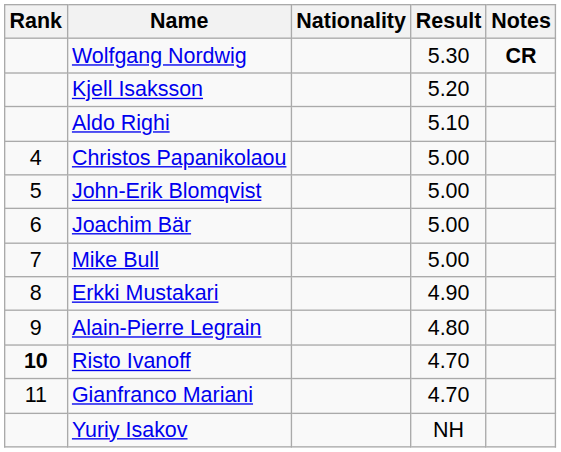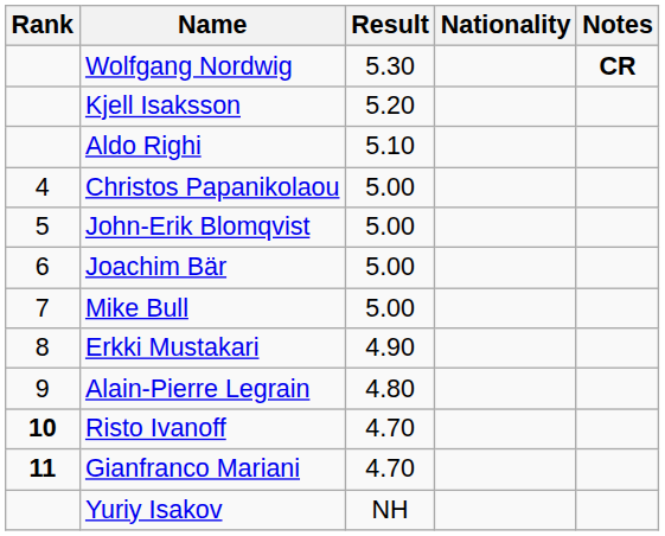columns swapped: Nationality <-> Result
Gianfranco Mariani | Rank: normal -> bold
